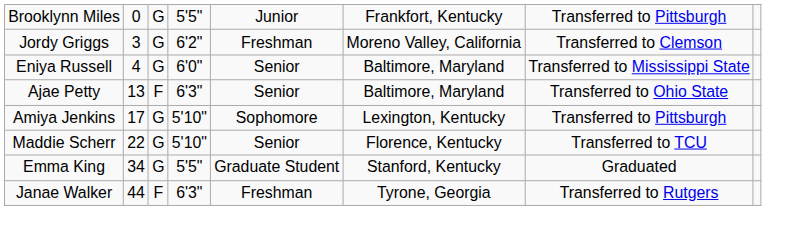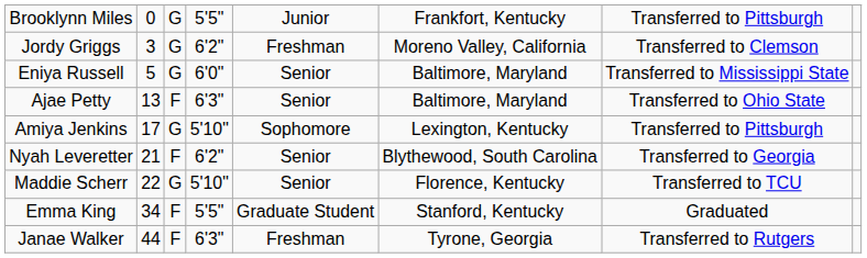Eniya Russell | column 2: 4 -> 5
+ row: Nyah Leveretter | 21 | F | 6'2" | Senior | Blythewood, South Carolina | Transferred to Georgia
Emma King | column 3: G -> F
